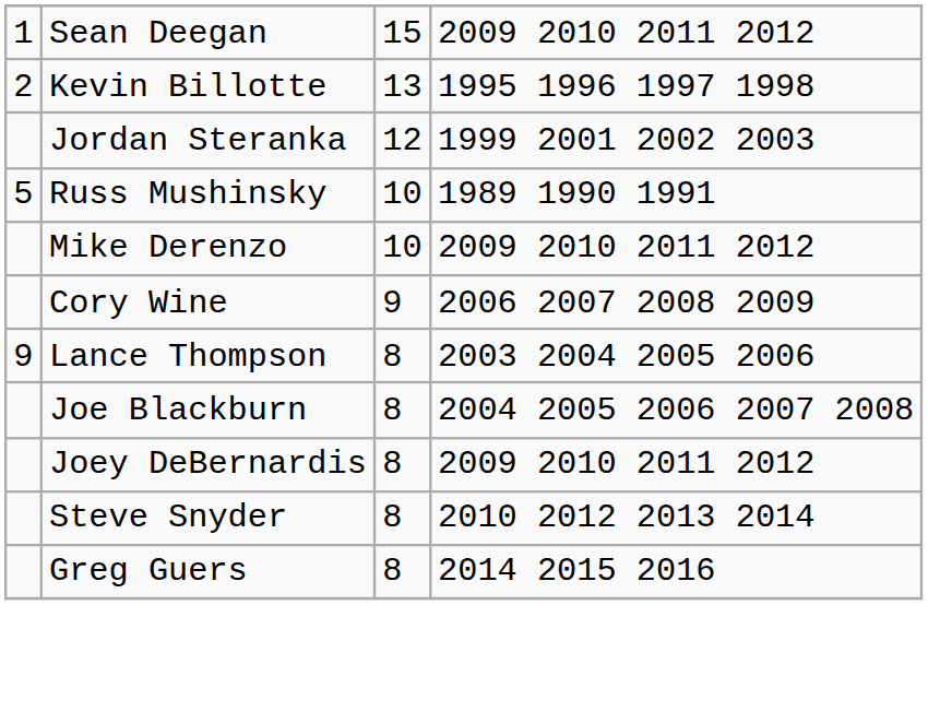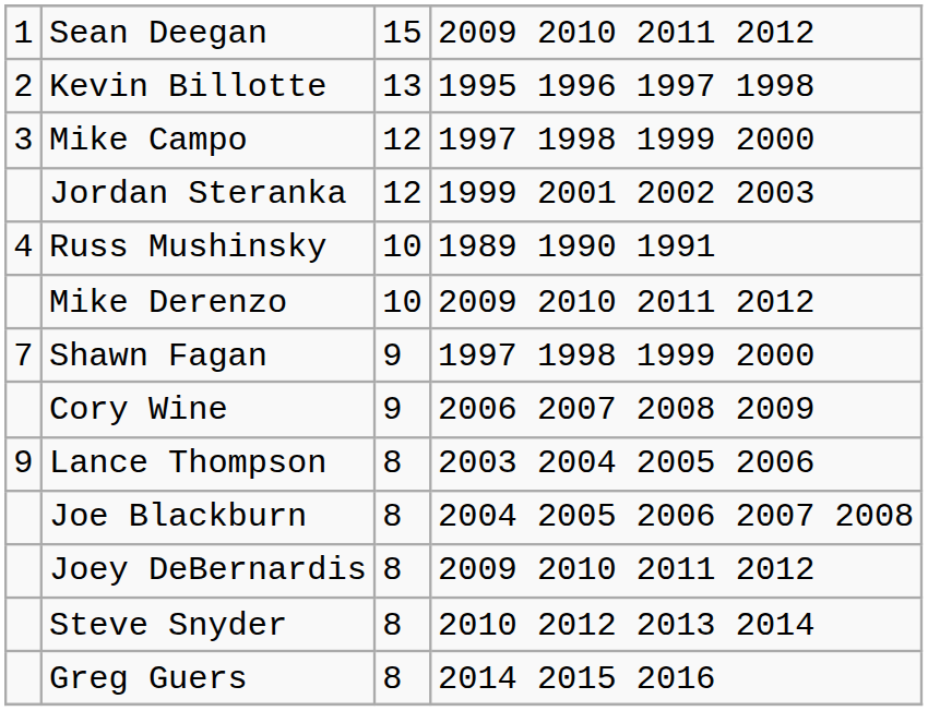+ row: 3 | Mike Campo | 12 | 1997 1998 1999 2000
Russ Mushinsky | column 1: 5 -> 4
+ row: 7 | Shawn Fagan | 9 | 1997 1998 1999 2000
